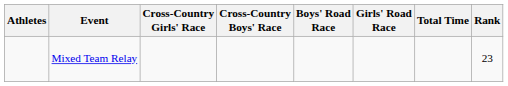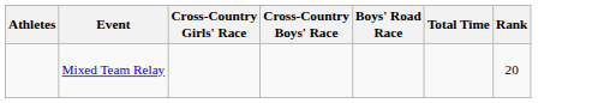- column: Girls' Road Race
Mixed Team Relay | Rank: 23 -> 20
